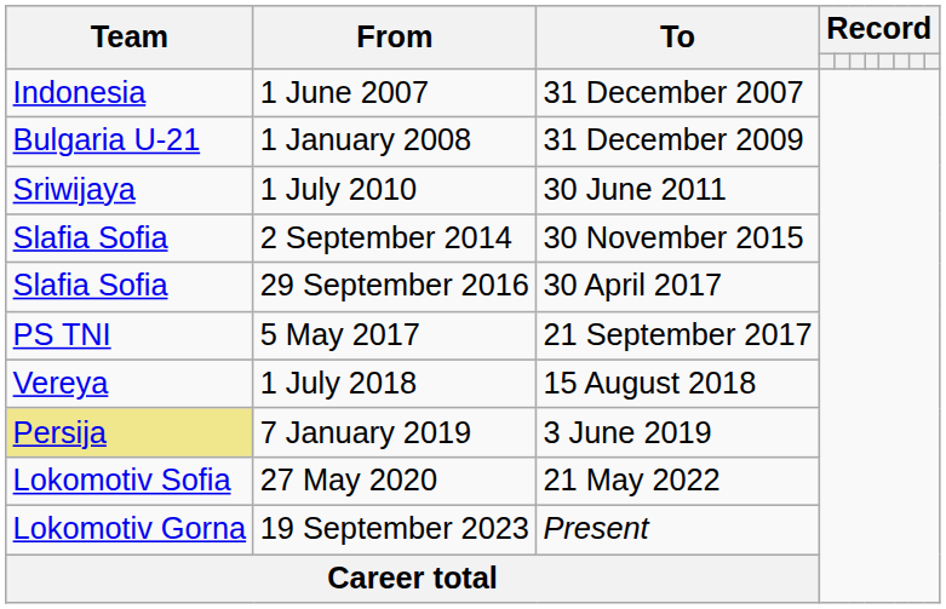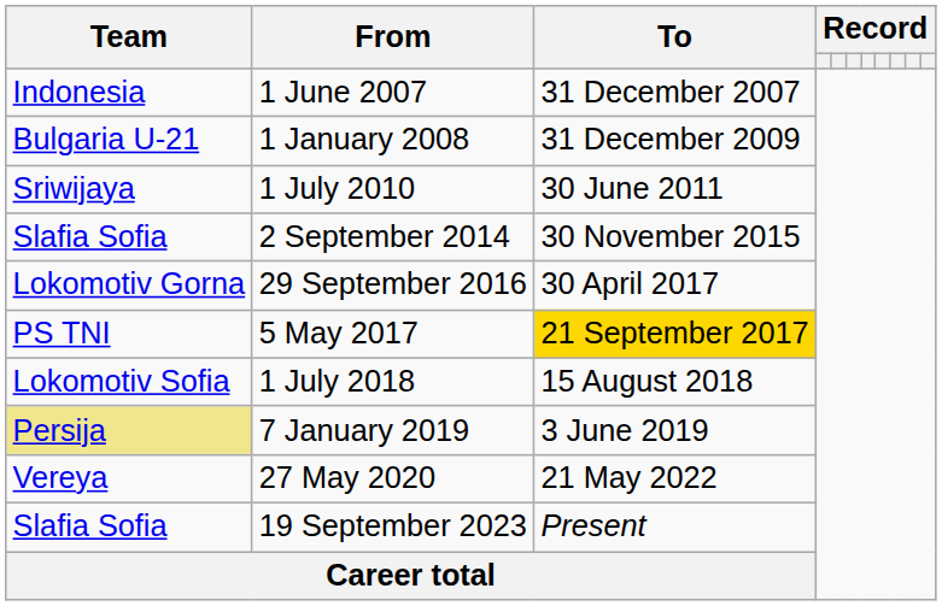29 September 2016 | Team: Slafia Sofia -> Lokomotiv Gorna
5 May 2017 | To: no background -> gold background
1 July 2018 | Team: Vereya -> Lokomotiv Sofia
27 May 2020 | Team: Lokomotiv Sofia -> Vereya
19 September 2023 | Team: Lokomotiv Gorna -> Slafia Sofia
